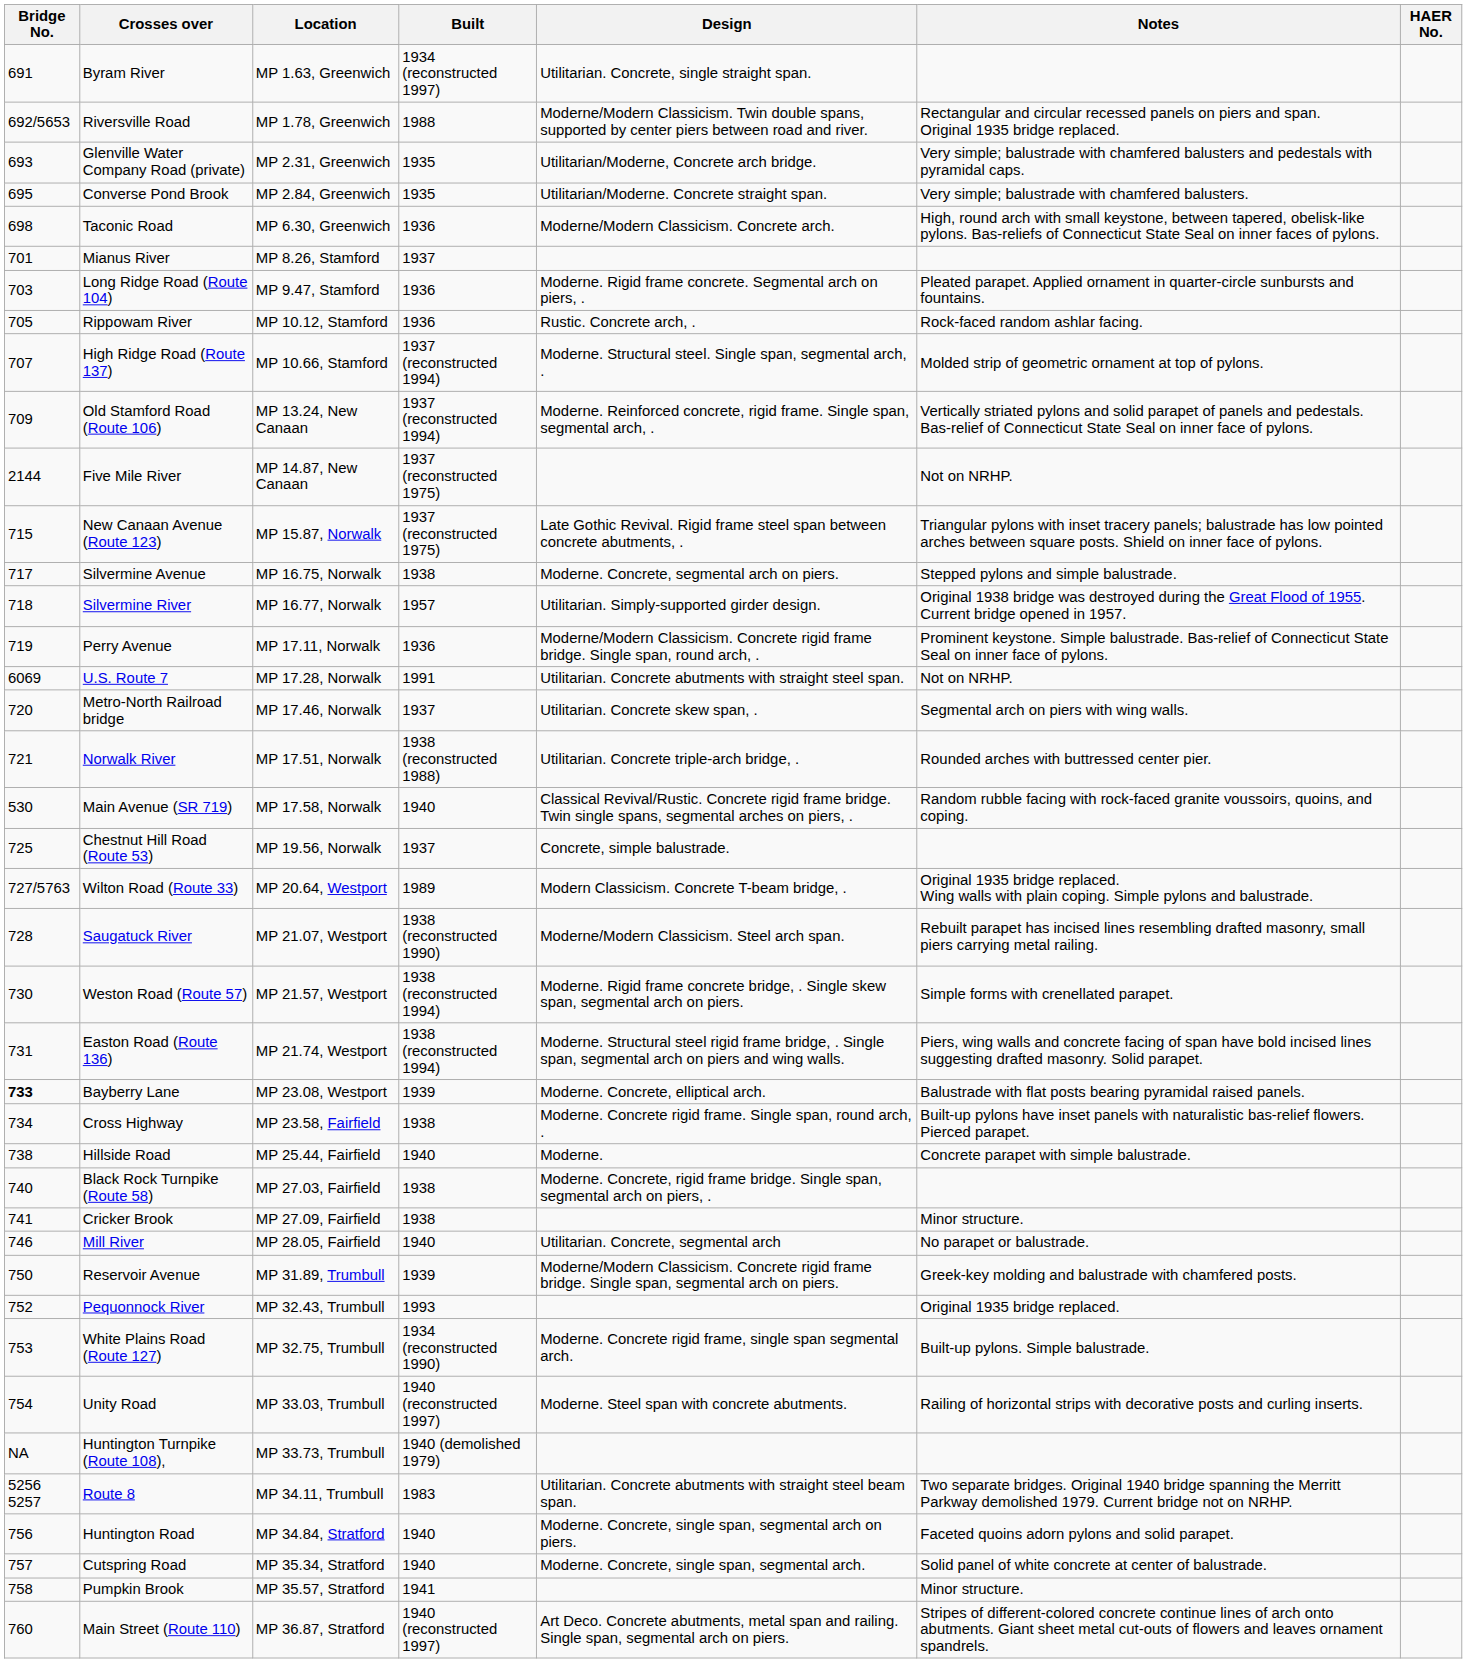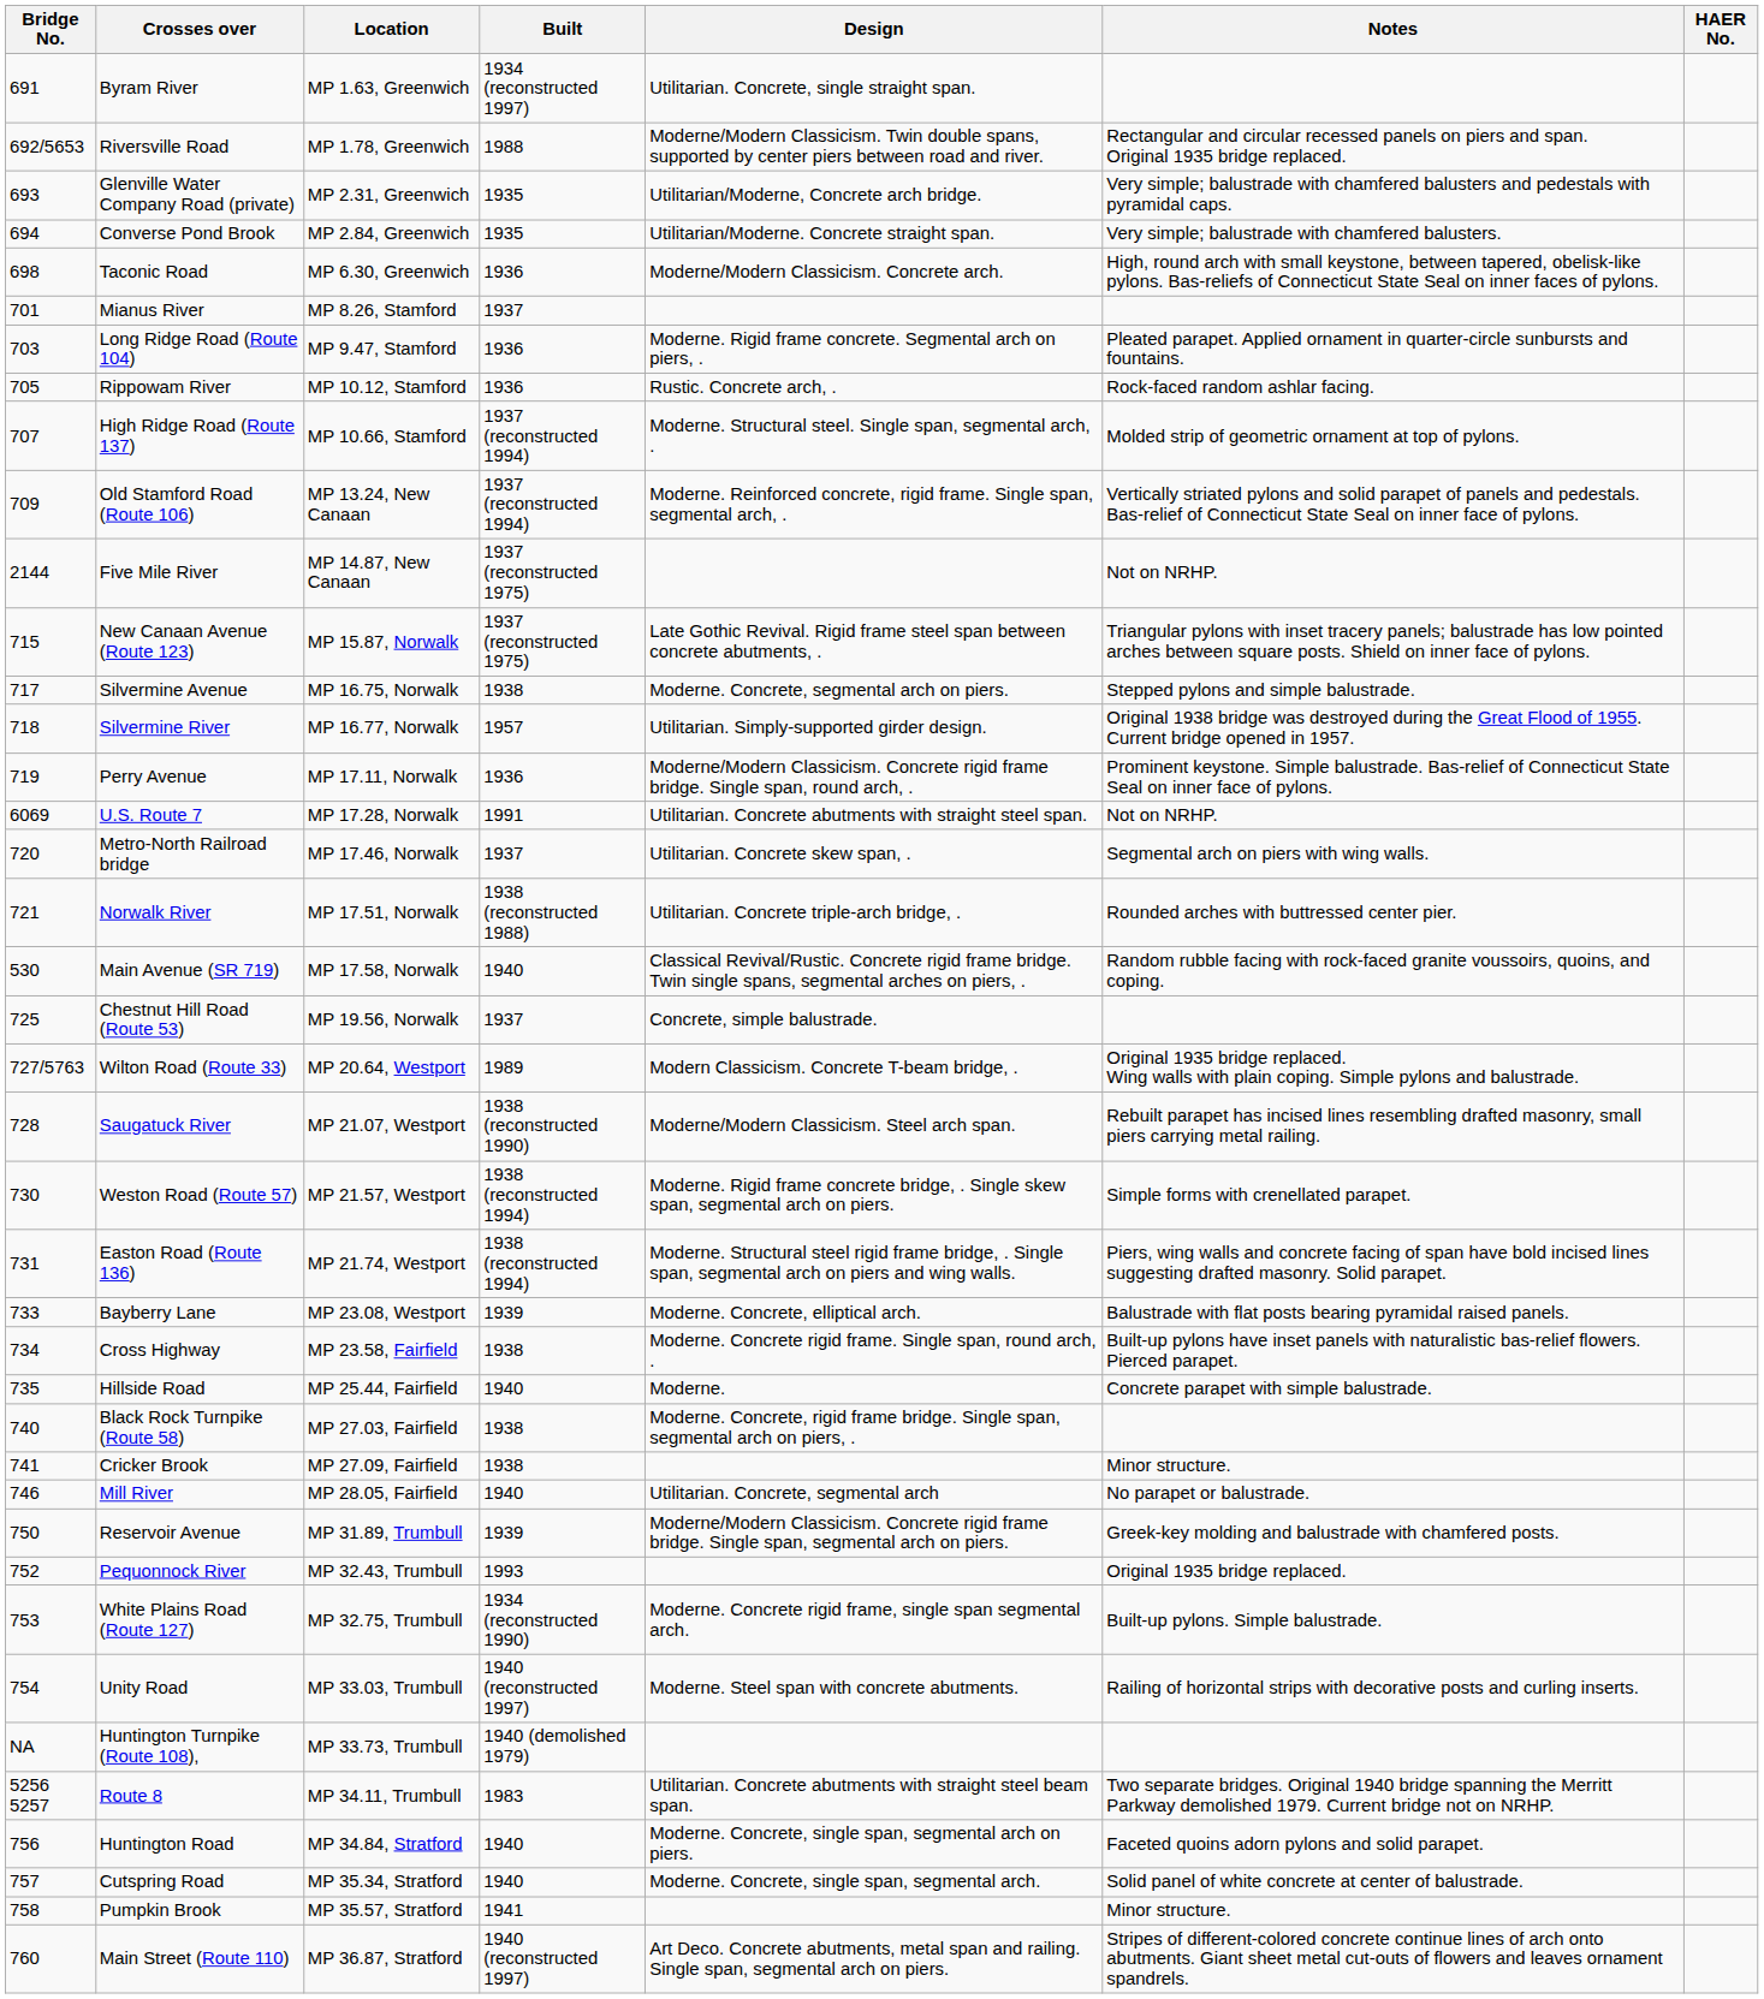Converse Pond Brook | Bridge No.: 695 -> 694
Bayberry Lane | Bridge No.: bold -> normal
Hillside Road | Bridge No.: 738 -> 735
